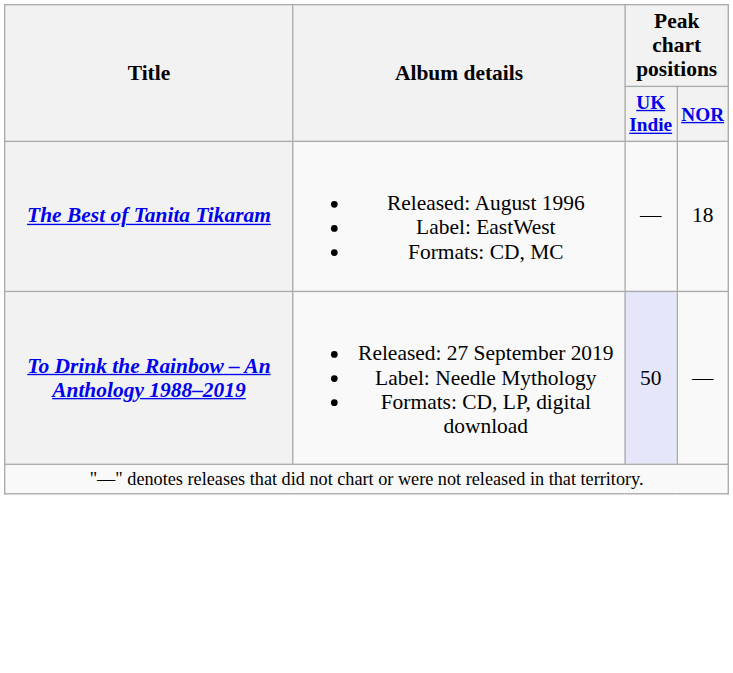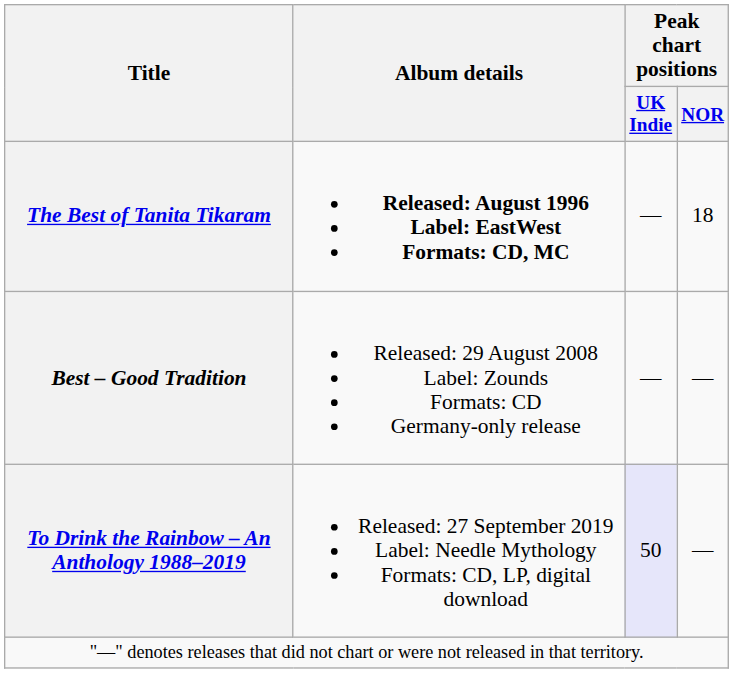The Best of Tanita Tikaram | Album details: normal -> bold
+ row: Best – Good Tradition | Released: 29 August 2008 Label: Zounds Formats: CD Germany-only release | — | —
